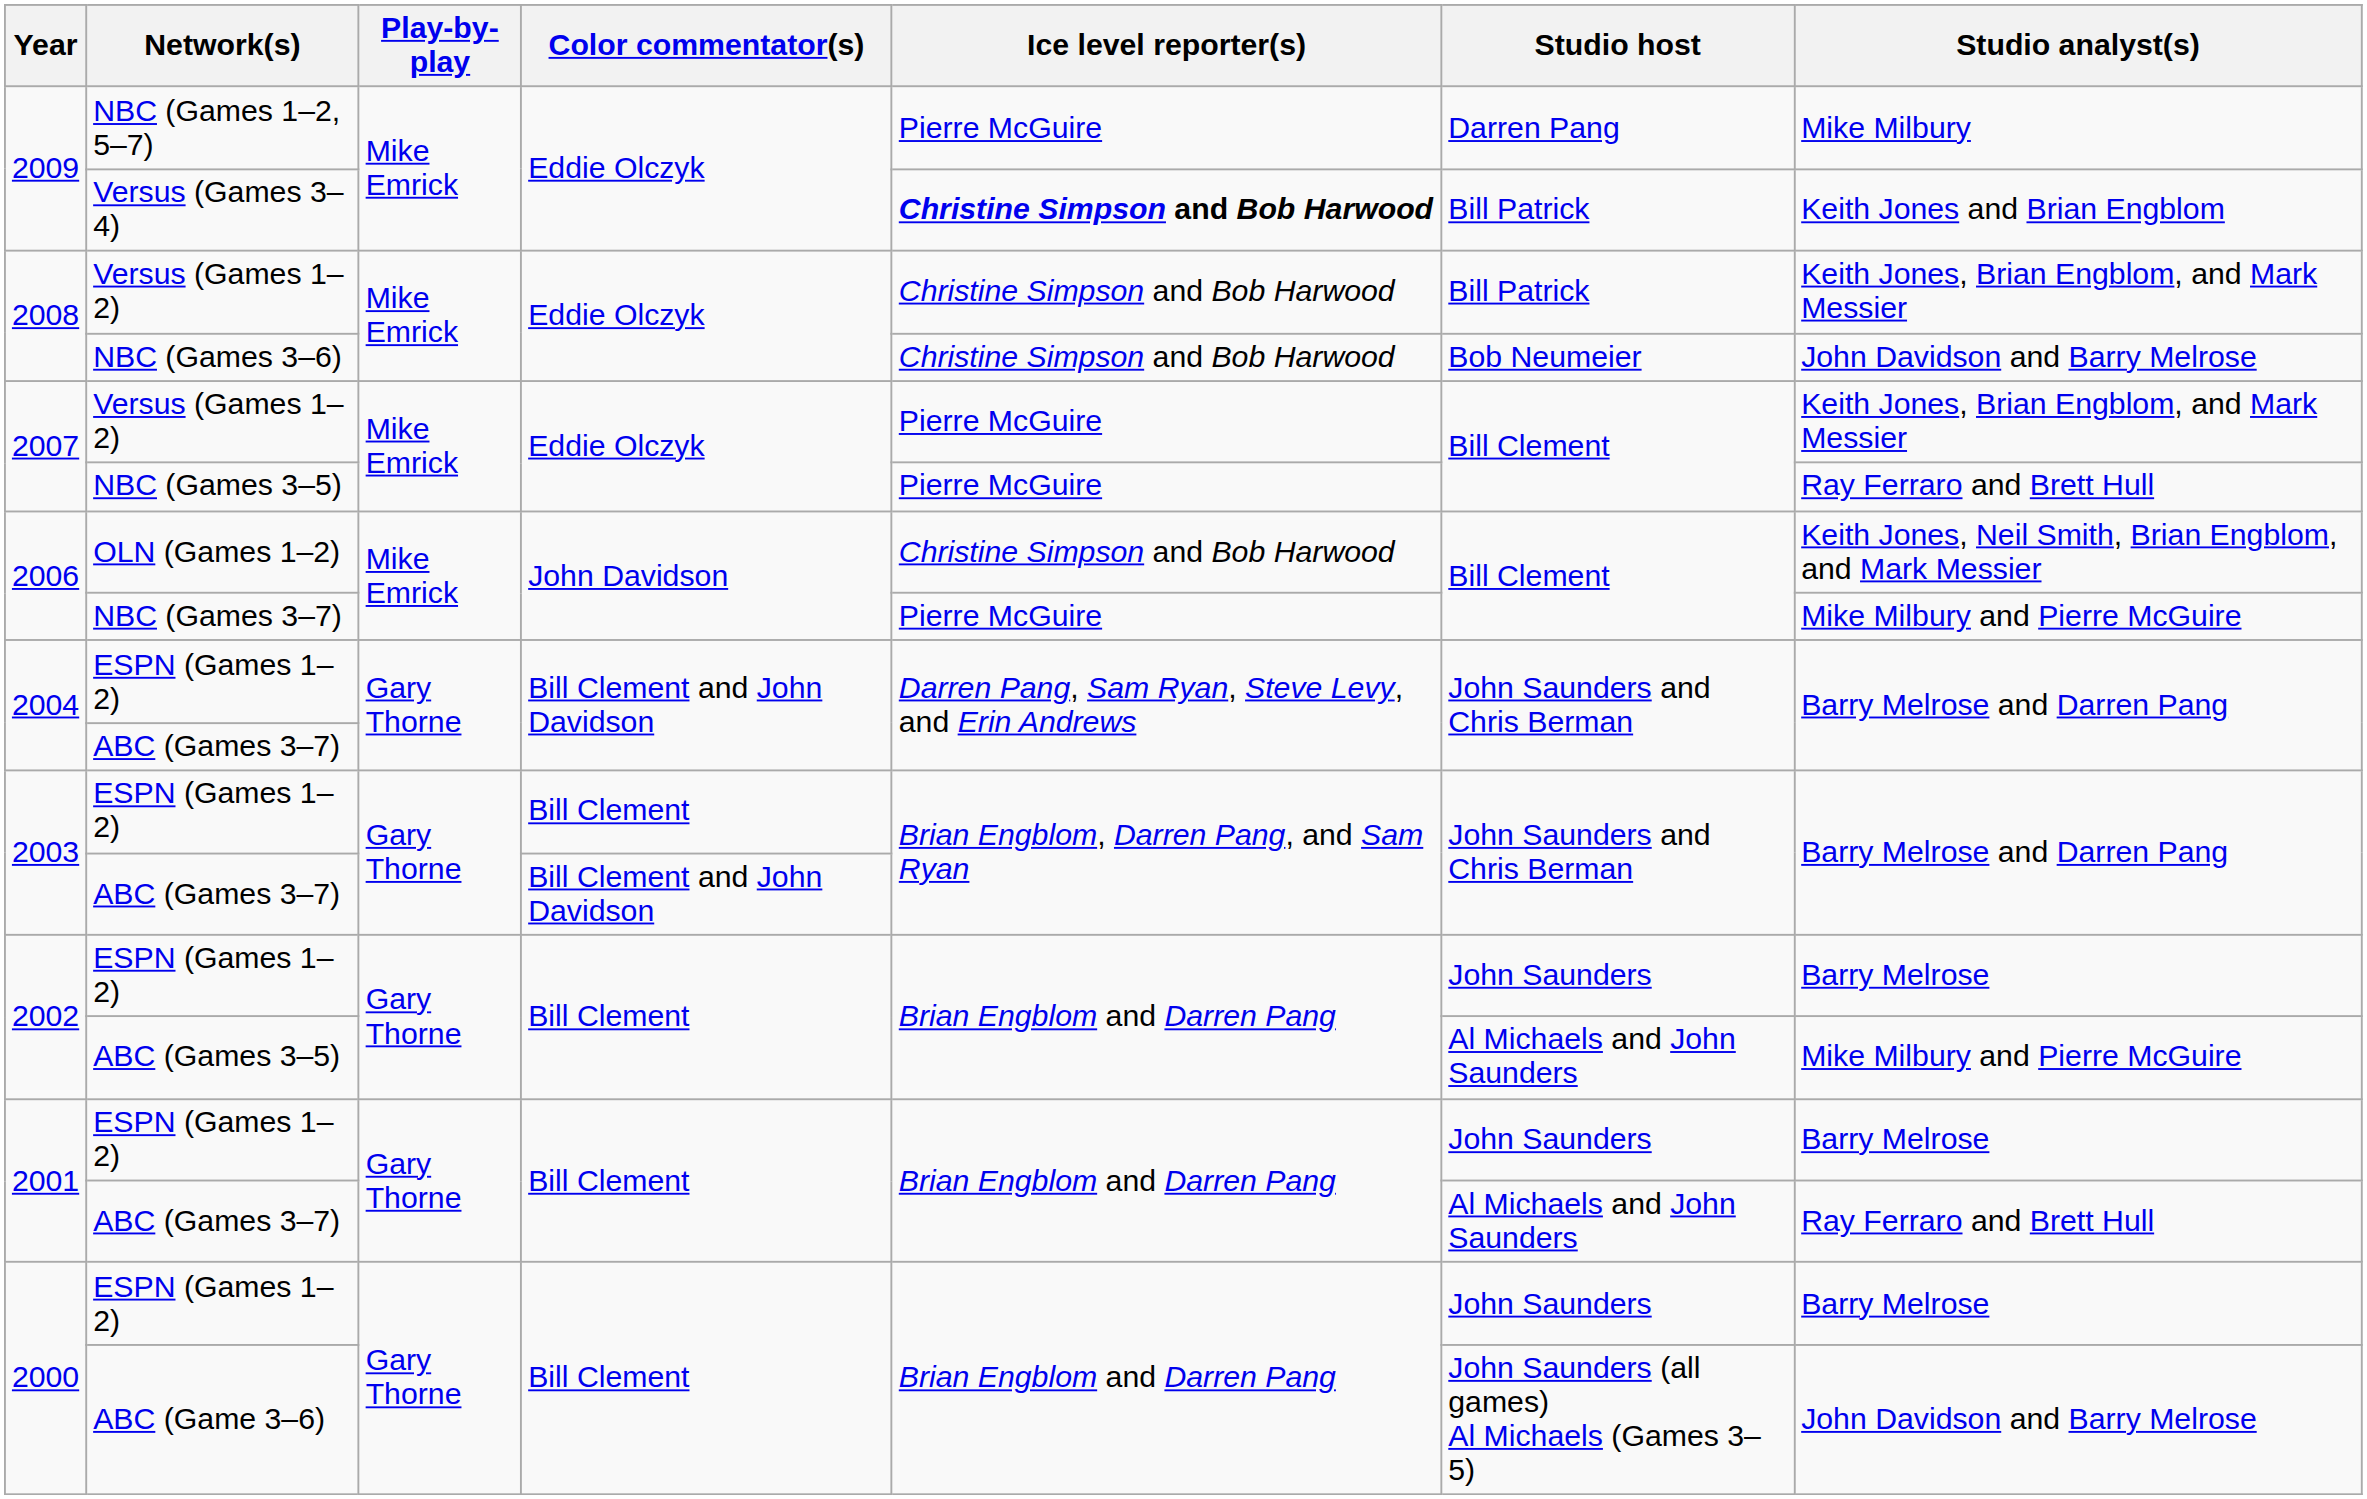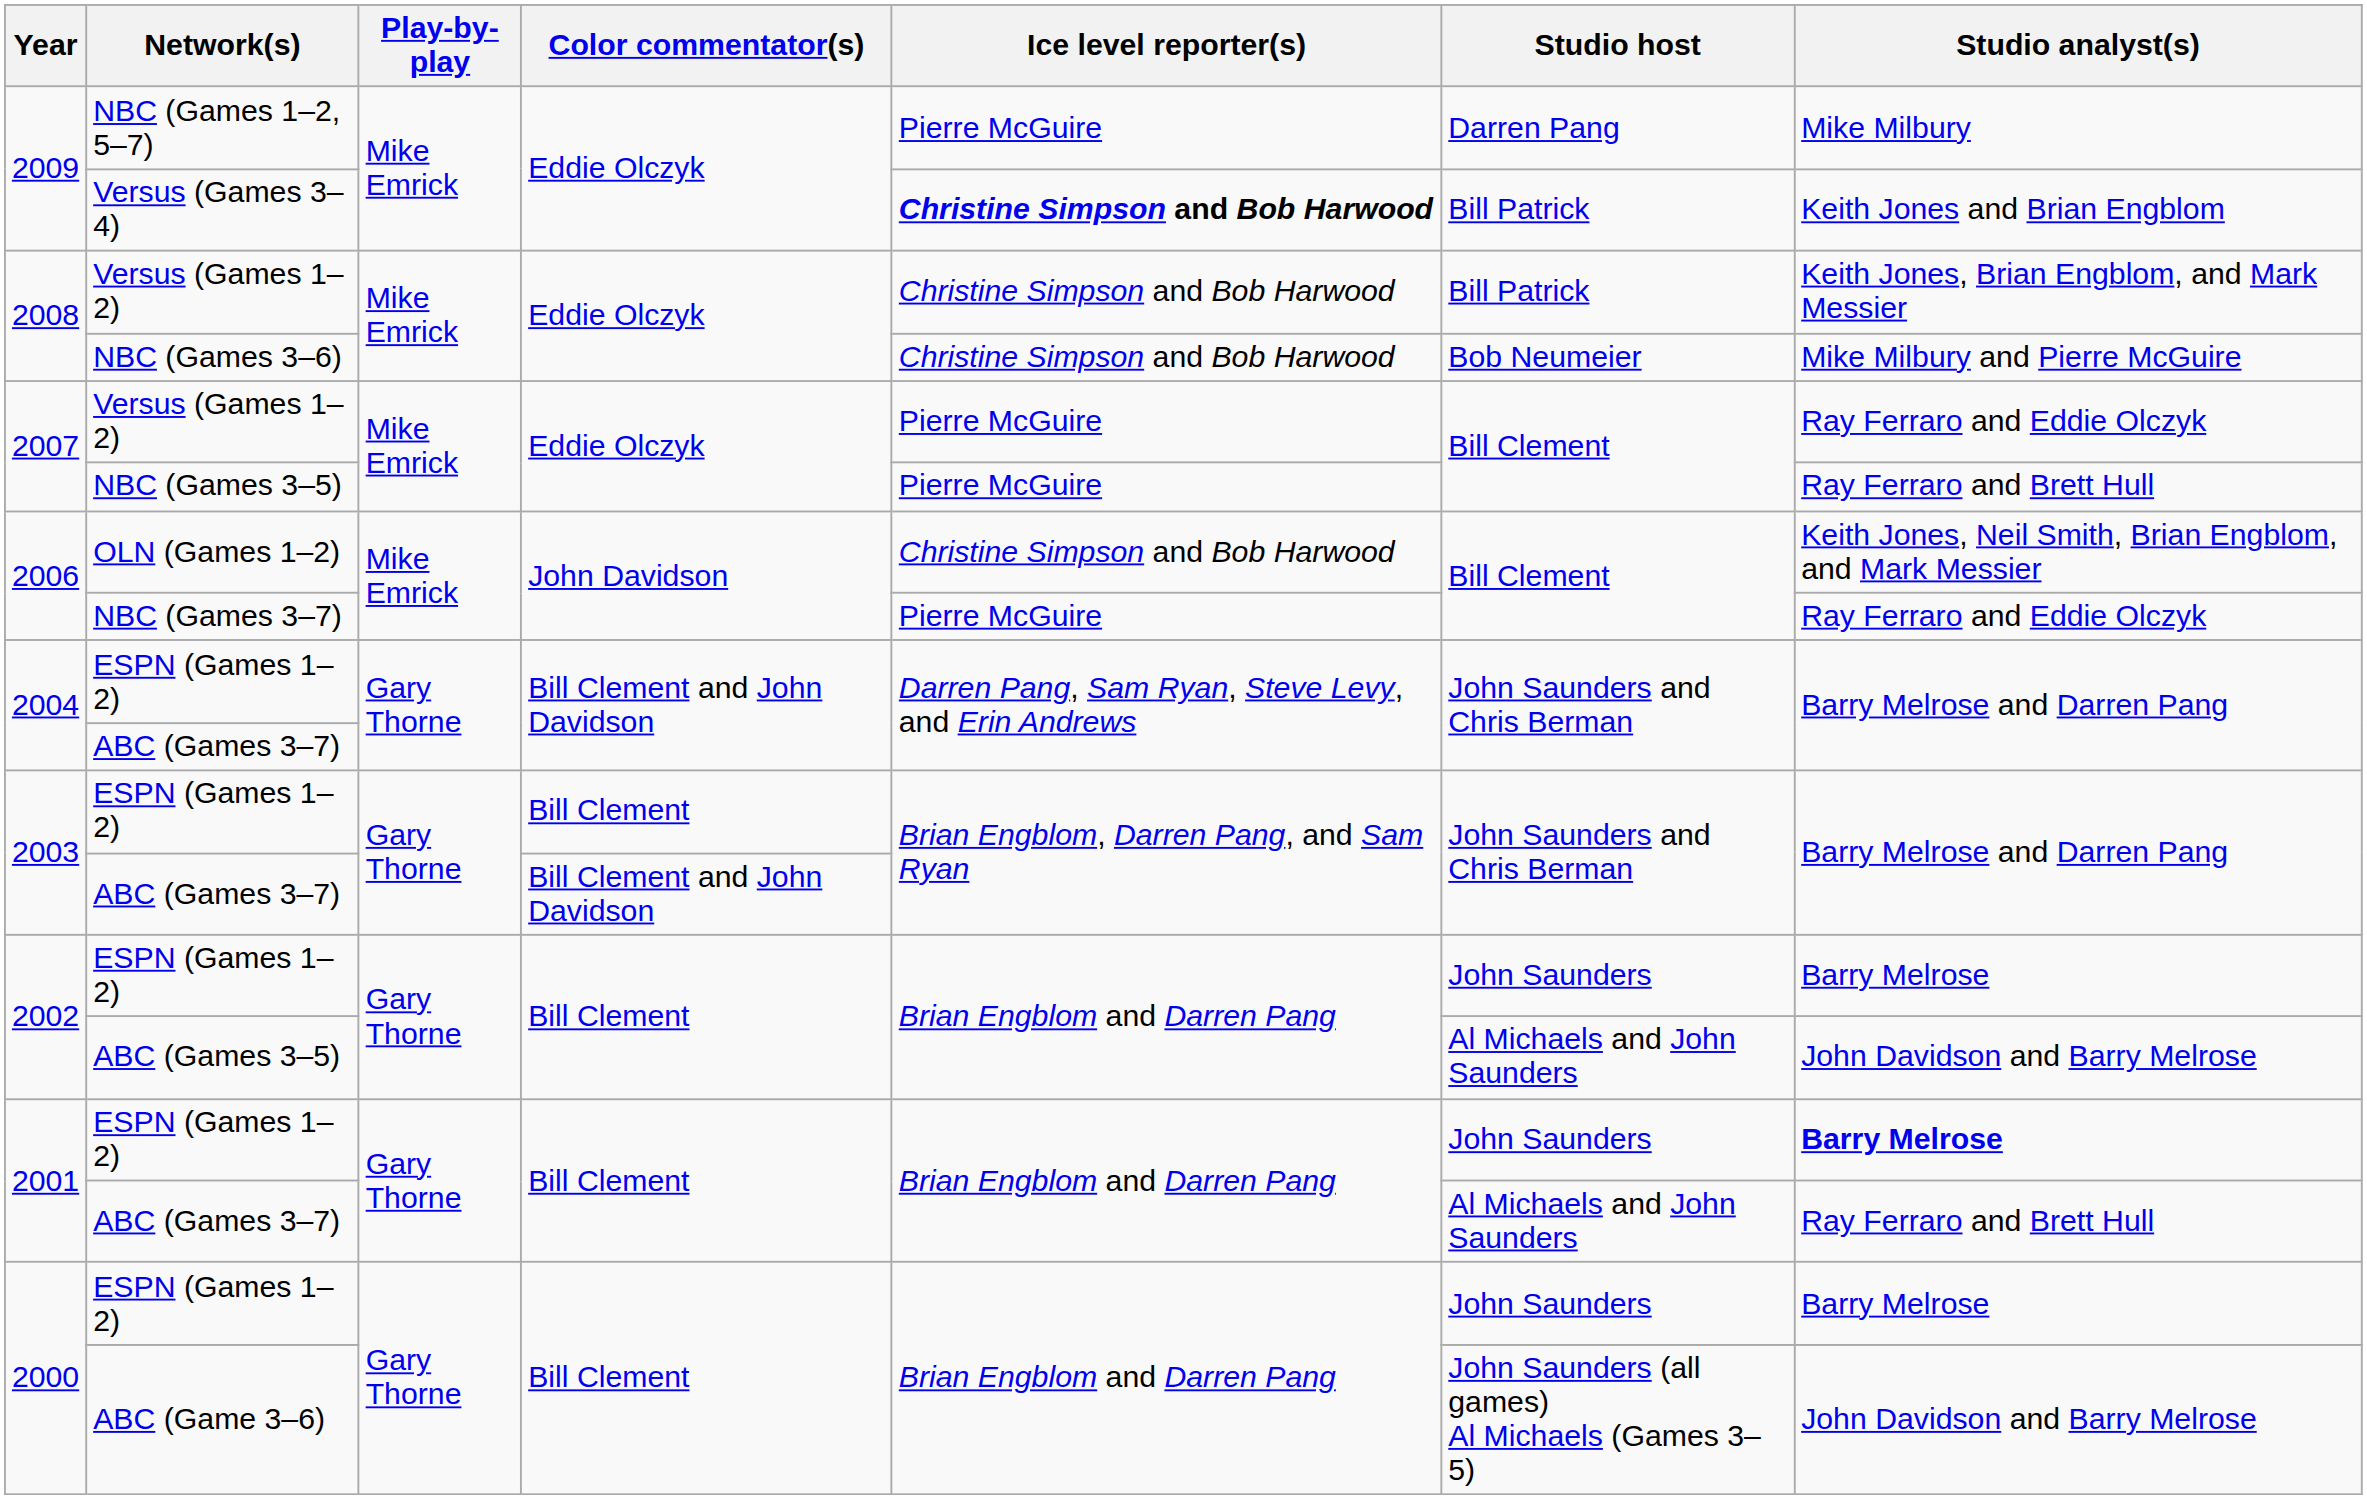NBC (Games 3–6) | Studio analyst(s): John Davidson and Barry Melrose -> Mike Milbury and Pierre McGuire
2007 / Versus (Games 1–2) | Studio analyst(s): Keith Jones, Brian Engblom, and Mark Messier -> Ray Ferraro and Eddie Olczyk
NBC (Games 3–7) | Studio analyst(s): Mike Milbury and Pierre McGuire -> Ray Ferraro and Eddie Olczyk
ABC (Games 3–5) | Studio analyst(s): Mike Milbury and Pierre McGuire -> John Davidson and Barry Melrose
2001 / ESPN (Games 1–2) | Studio analyst(s): normal -> bold
